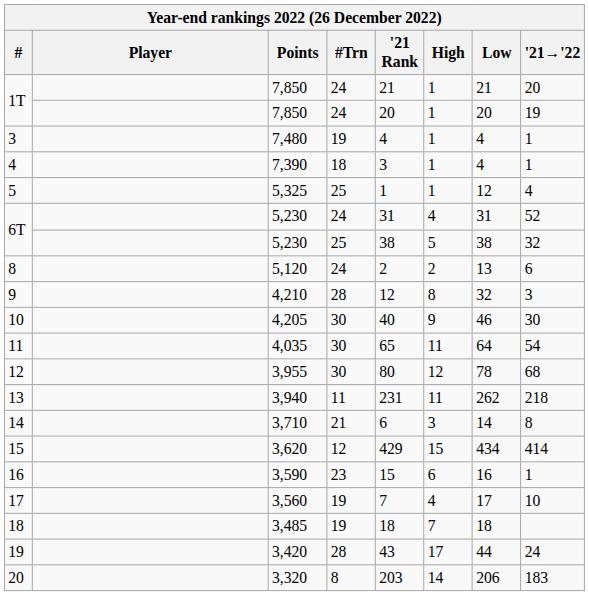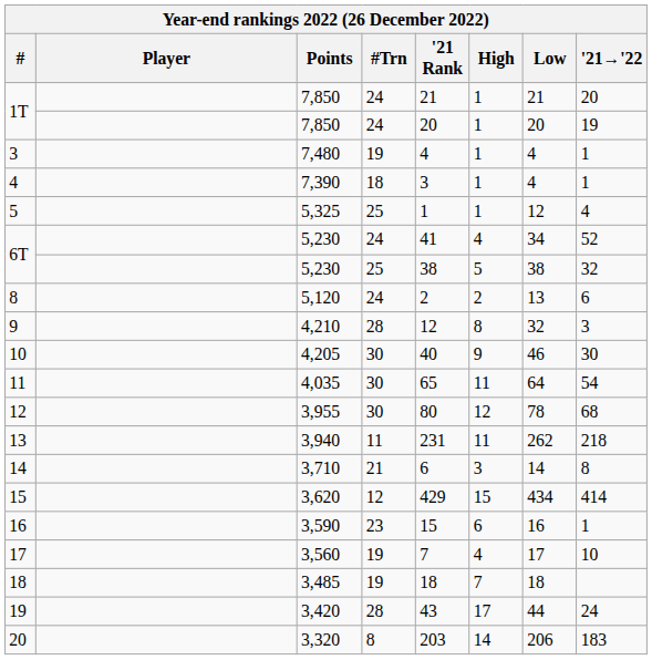6T / 24 | '21 Rank: 31 -> 41
6T / 24 | Low: 31 -> 34
